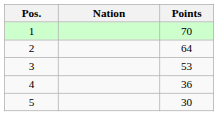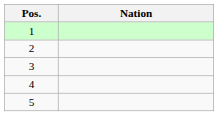- column: Points | 70 | 64 | 53 | 36 | 30
